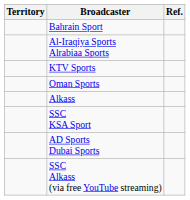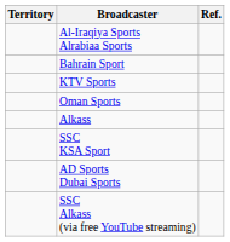rows swapped: Bahrain Sport <-> Al-Iraqiya Sports Alrabiaa Sports
